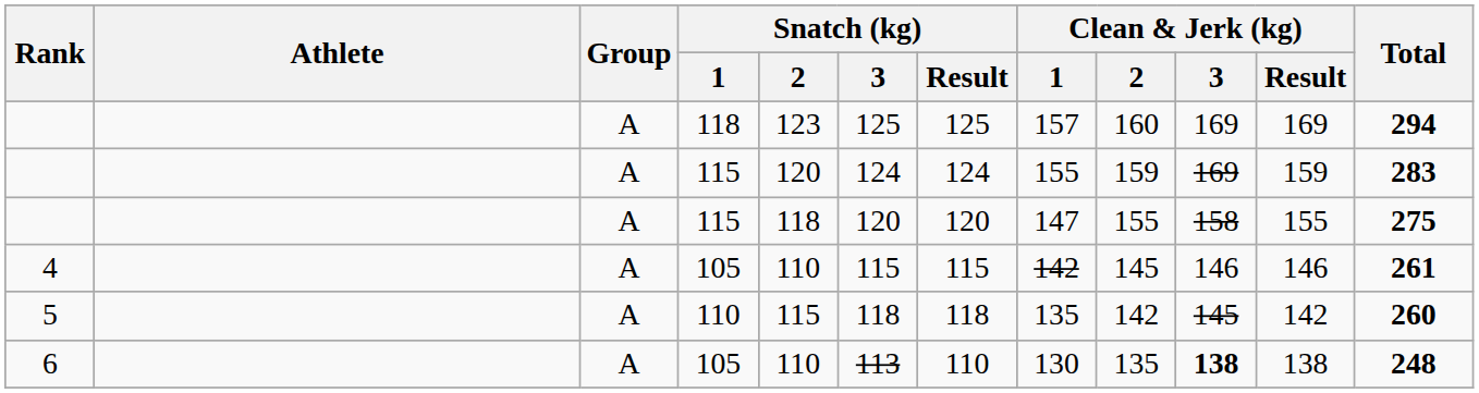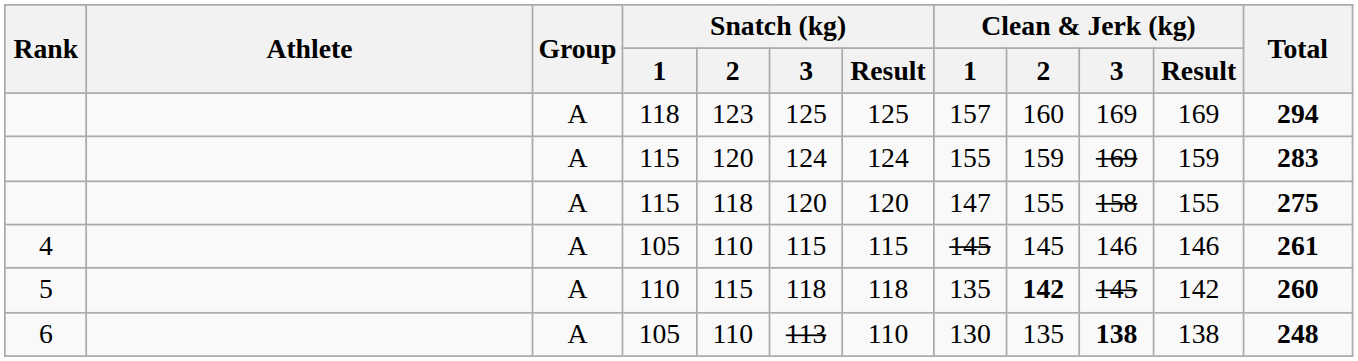4 | Clean & Jerk (kg) / 1: 142 -> 145
5 | Clean & Jerk (kg) / 2: normal -> bold
